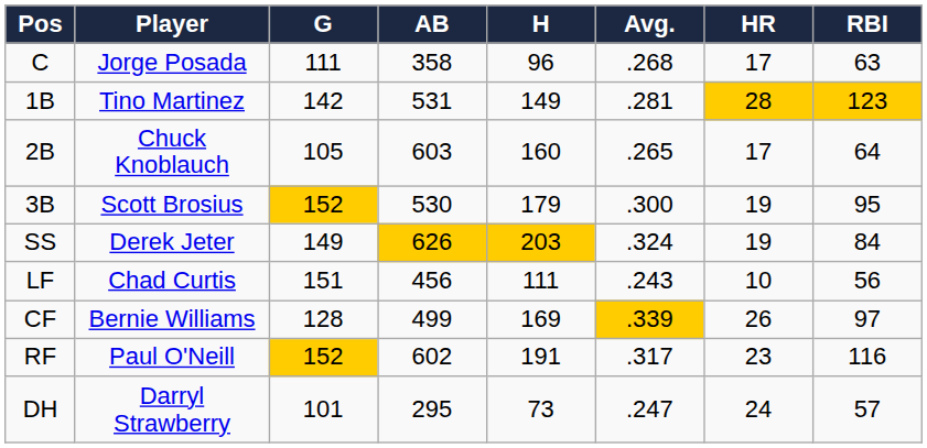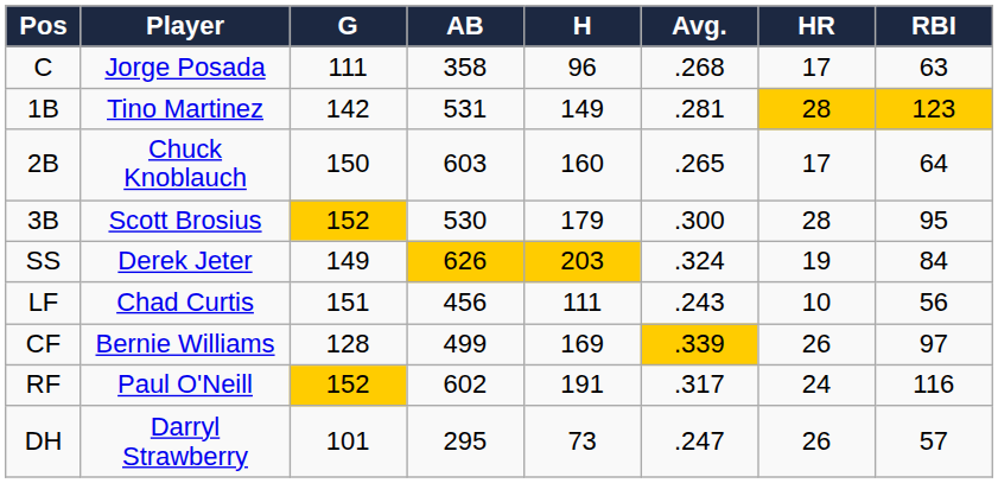2B | G: 105 -> 150
3B | HR: 19 -> 28
RF | HR: 23 -> 24
DH | HR: 24 -> 26
